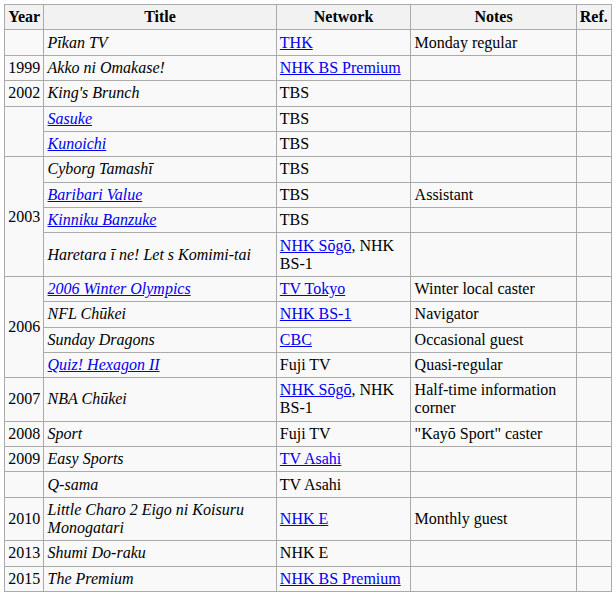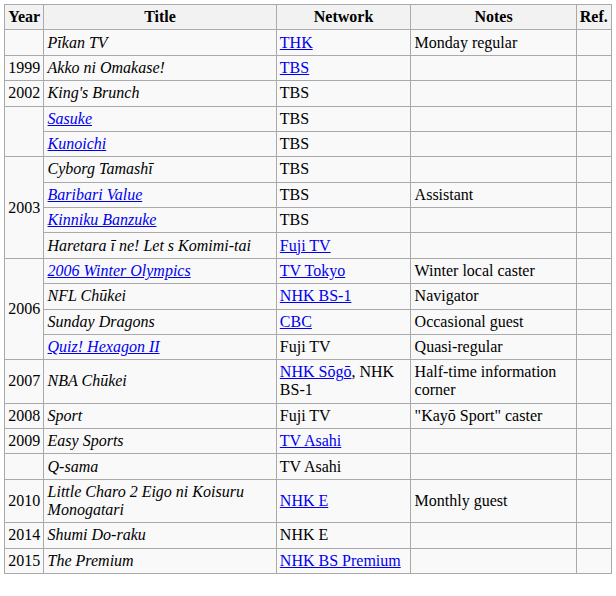Akko ni Omakase! | Network: NHK BS Premium -> TBS
Haretara ī ne! Let s Komimi-tai | Network: NHK Sōgō, NHK BS-1 -> Fuji TV
Shumi Do-raku | Year: 2013 -> 2014
